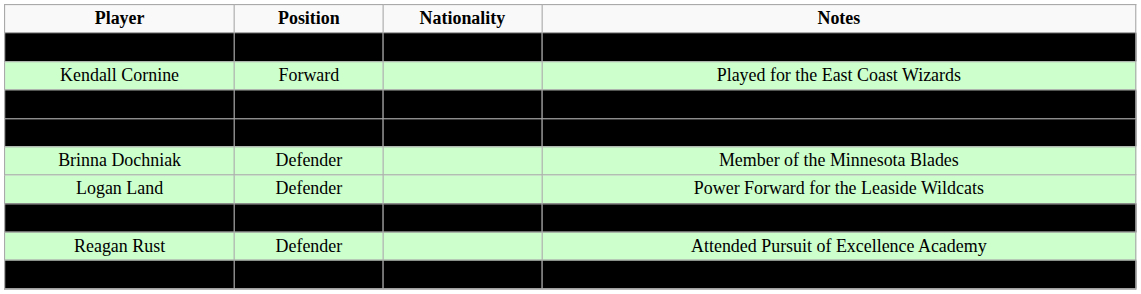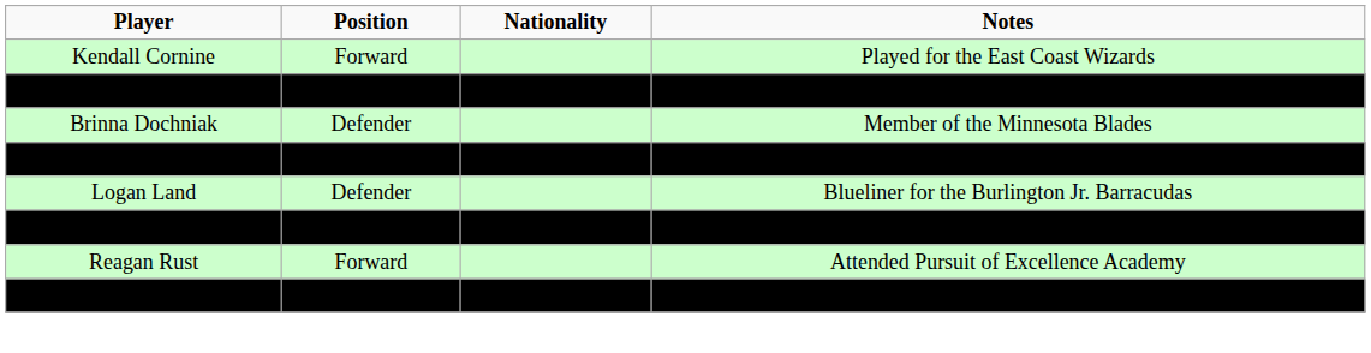- row: Brooke Baker | Forward | Member of the Niagara Jr. Purple Eagles
Jenna de Jonge | Position: Forward -> Goaltender
rows swapped: Brinna Dochniak <-> Kathryn Kennedy
Logan Land | Notes: Power Forward for the Leaside Wildcats -> Blueliner for the Burlington Jr. Barracudas
Mallory Rushton | Position: Goaltender -> Forward
Reagan Rust | Position: Defender -> Forward
Kandice Sheriff | Position: Forward -> Goaltender
Kandice Sheriff | Notes: Blueliner for the Burlington Jr. Barracudas -> Power Forward for the Leaside Wildcats
